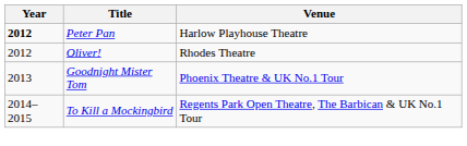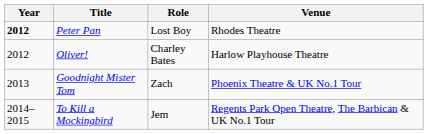+ column: Role | Lost Boy | Charley Bates | Zach | Jem
Peter Pan | Venue: Harlow Playhouse Theatre -> Rhodes Theatre
Oliver! | Venue: Rhodes Theatre -> Harlow Playhouse Theatre
